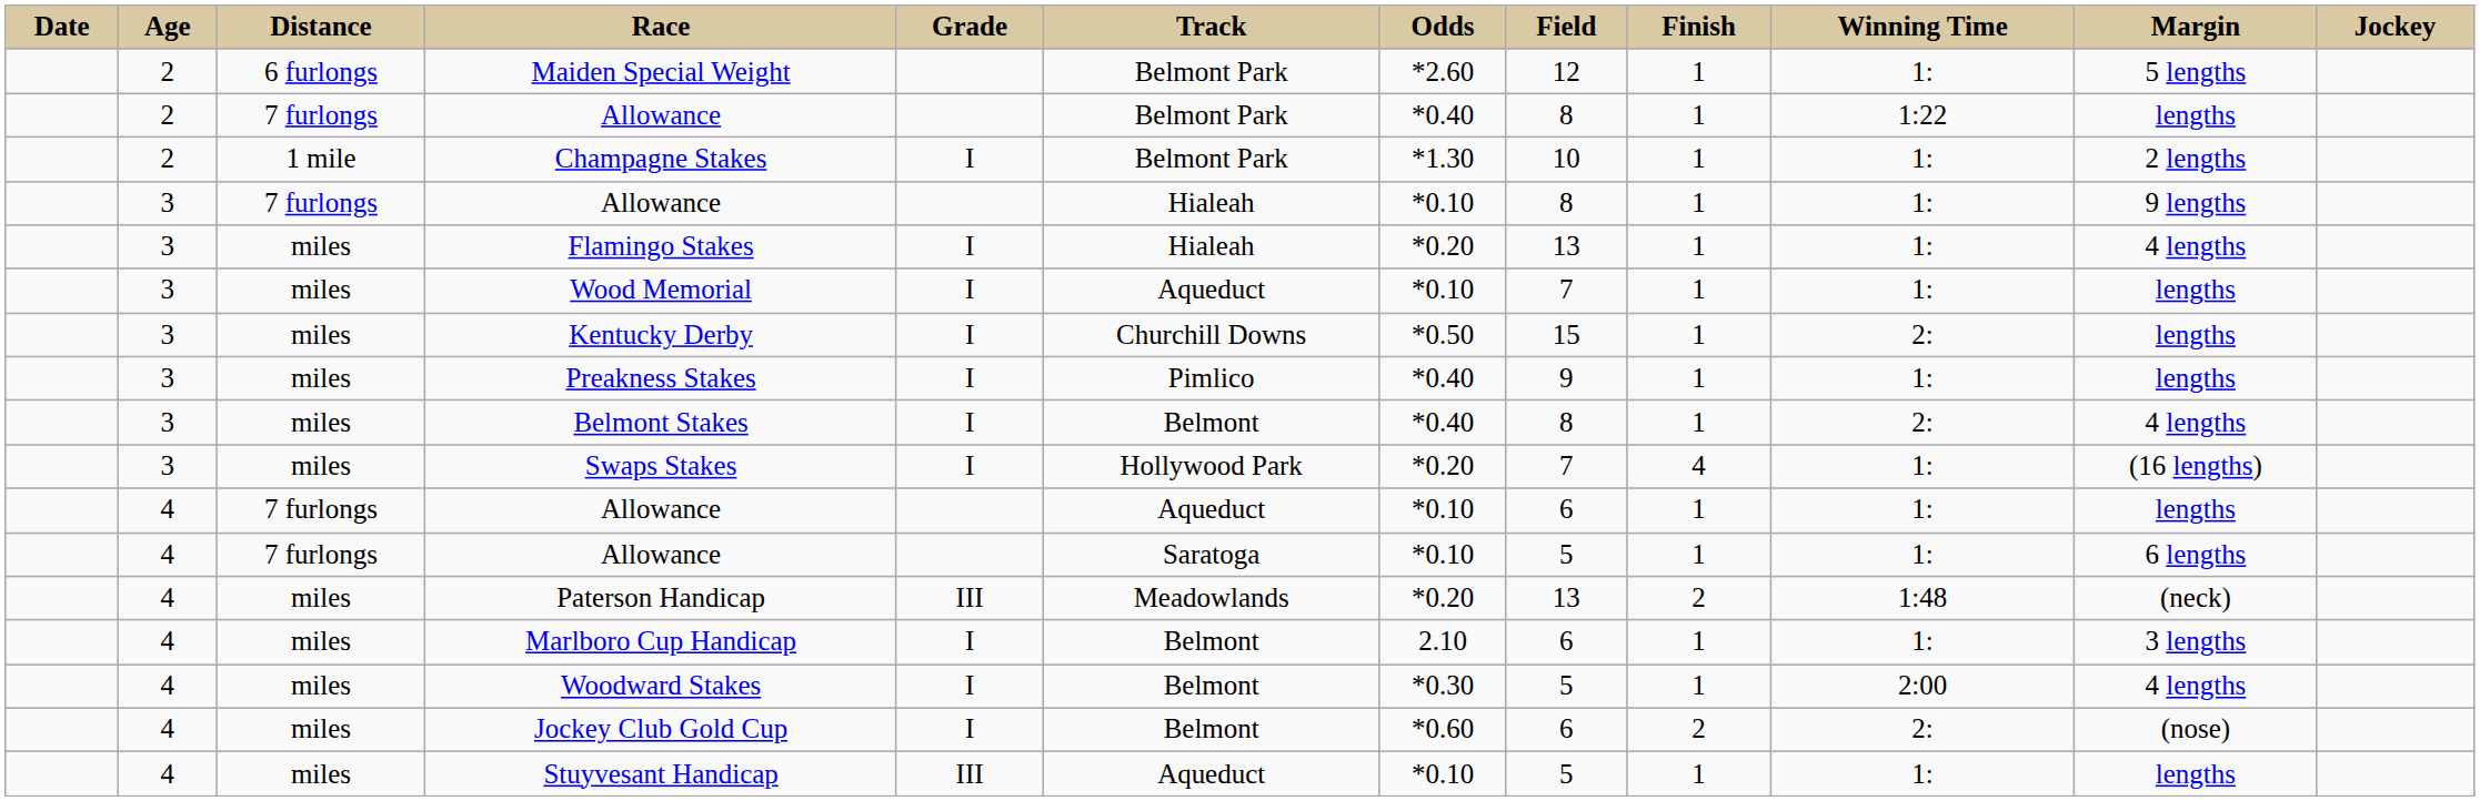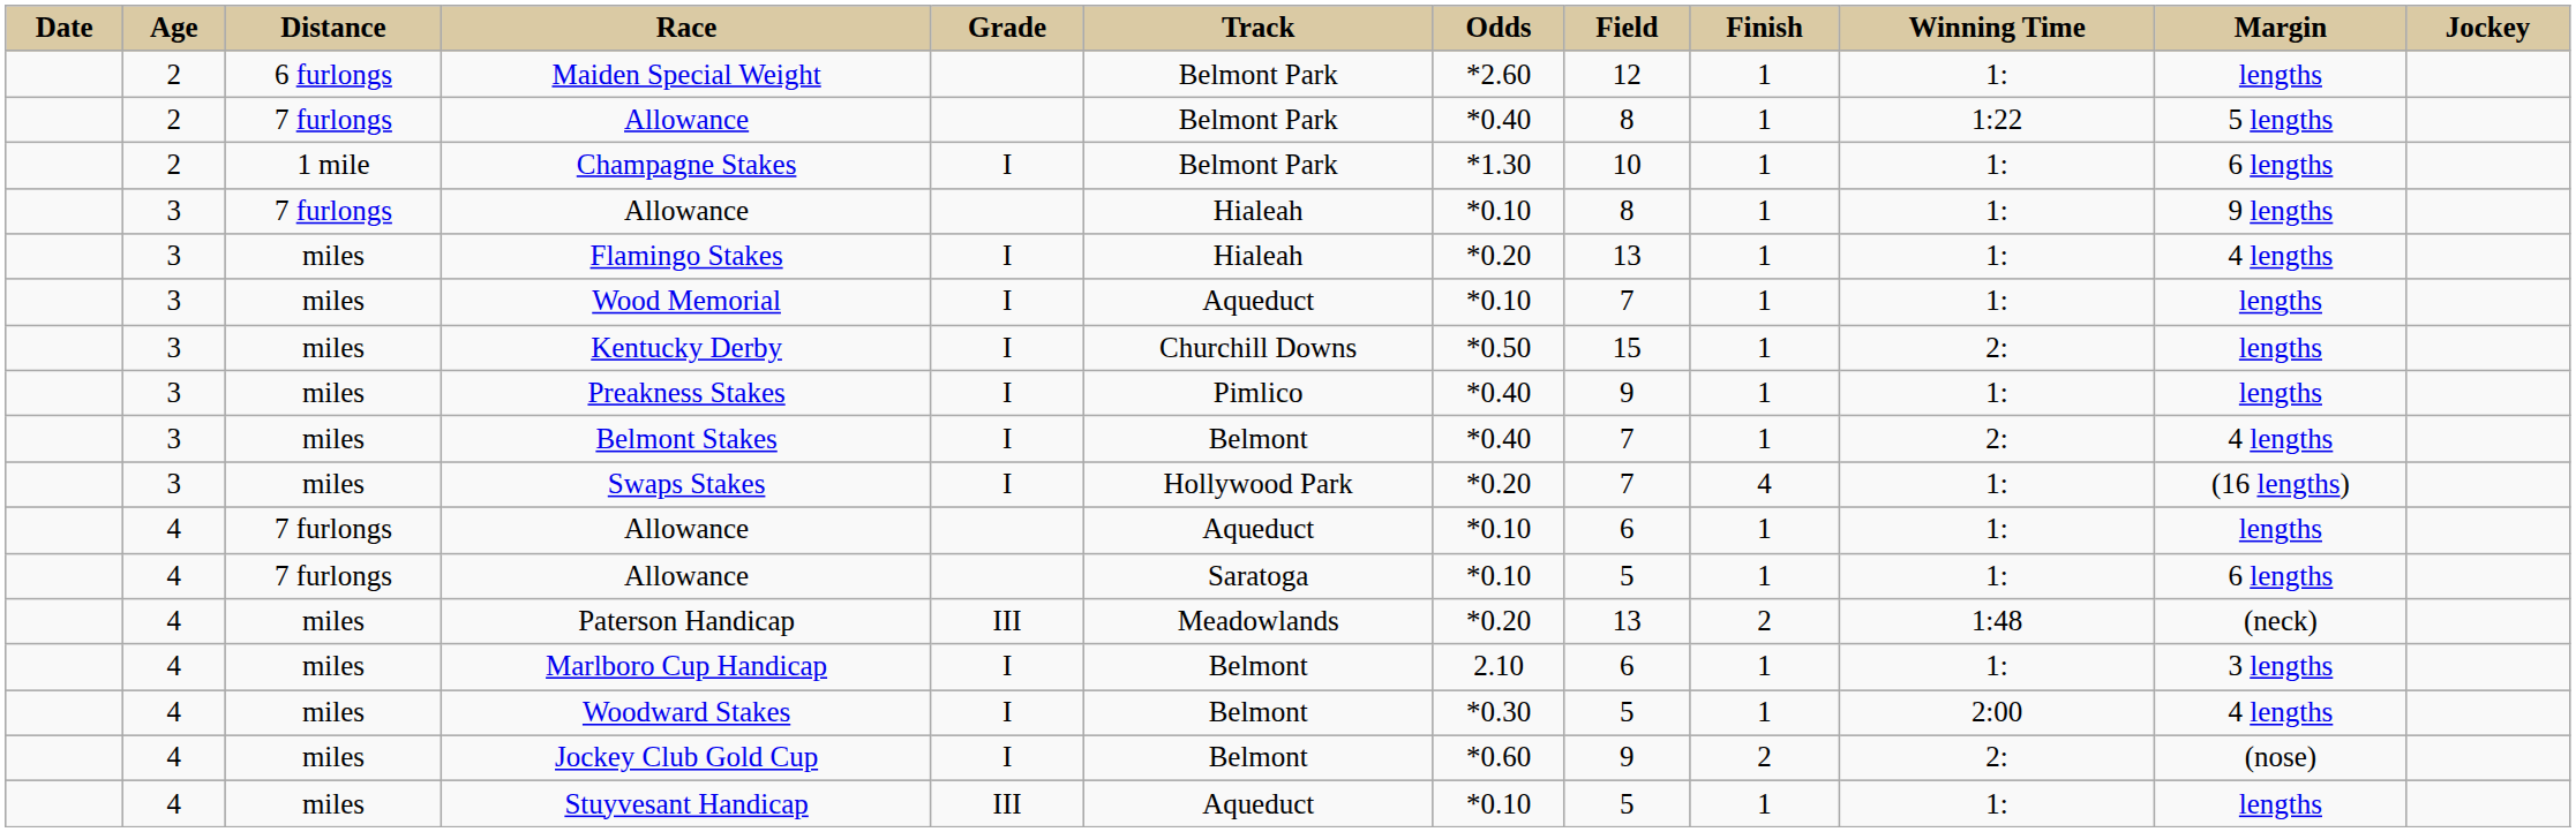Maiden Special Weight | Margin: 5 lengths -> lengths
2 / Allowance | Margin: lengths -> 5 lengths
Champagne Stakes | Margin: 2 lengths -> 6 lengths
Belmont Stakes | Field: 8 -> 7
Jockey Club Gold Cup | Field: 6 -> 9
